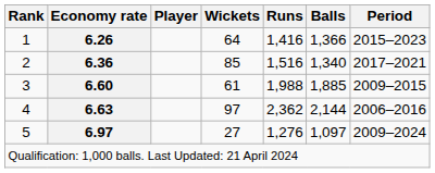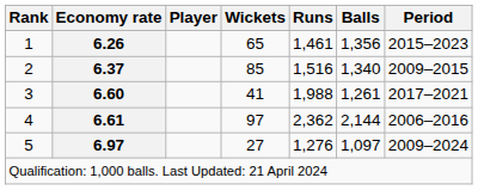1 | Wickets: 64 -> 65
1 | Runs: 1,416 -> 1,461
1 | Balls: 1,366 -> 1,356
2 | Economy rate: 6.36 -> 6.37
2 | Period: 2017–2021 -> 2009–2015
3 | Wickets: 61 -> 41
3 | Balls: 1,885 -> 1,261
3 | Period: 2009–2015 -> 2017–2021
4 | Economy rate: 6.63 -> 6.61
